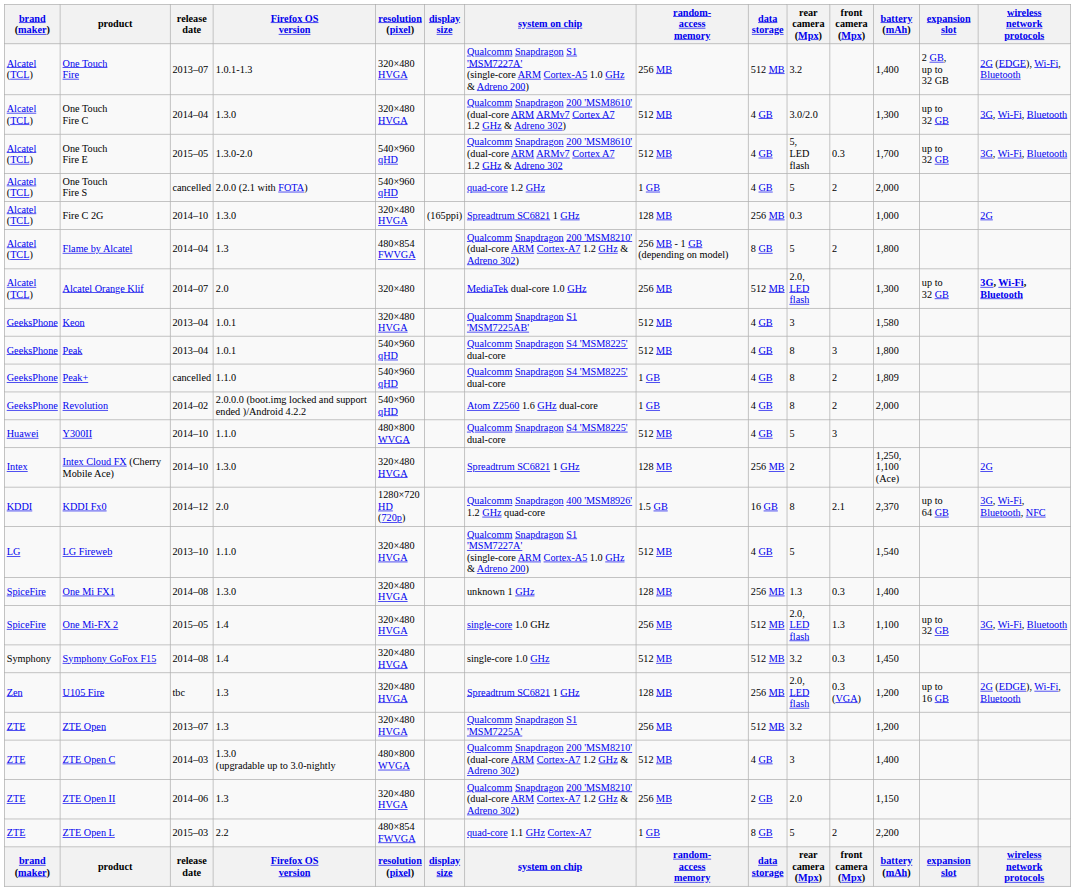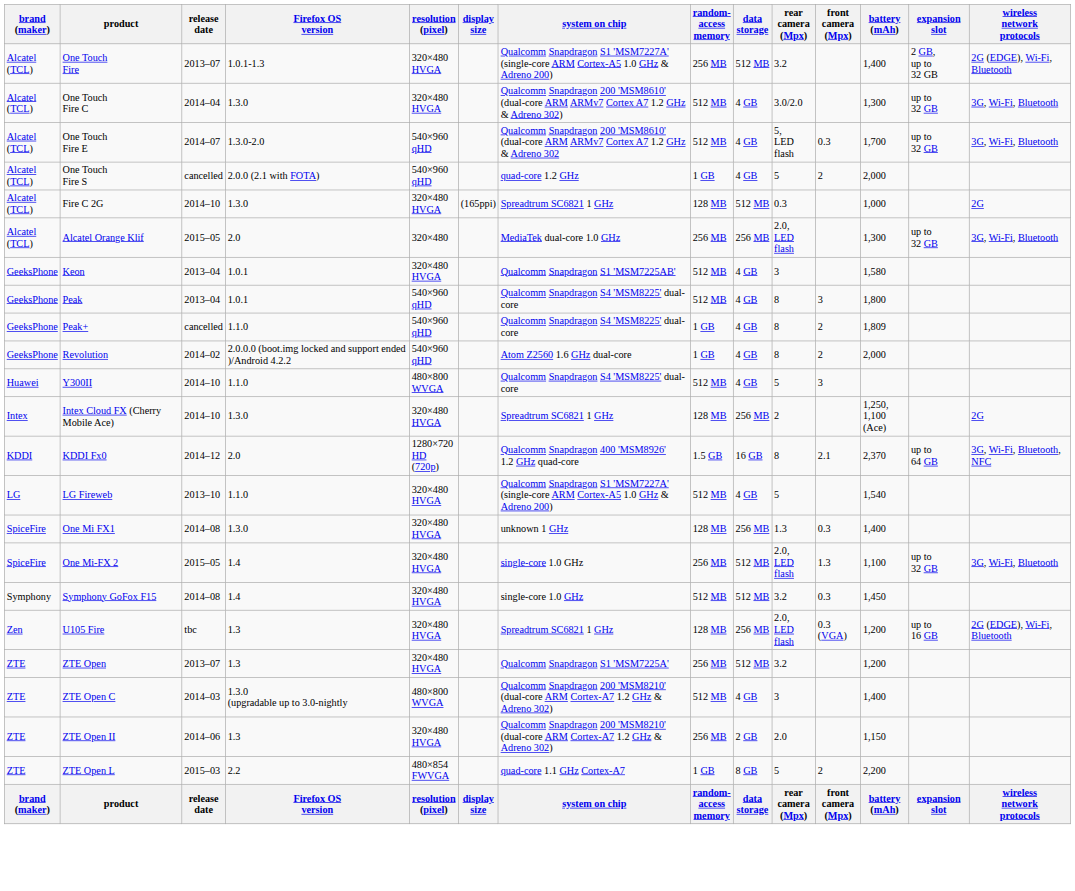One Touch Fire E | release date: 2015–05 -> 2014–07
Fire C 2G | data storage: 256 MB -> 512 MB
- row: Alcatel (TCL) | Flame by Alcatel | 2014–04 | 1.3 | 480×854 FWVGA | Qualcomm Snapdragon 200 'MSM8210' (dual-core ARM Cortex-A7 1.2 GHz & Adreno 302) | 256 MB - 1 GB (depending on model) | 8 GB | 5 | 2 | 1,800
Alcatel Orange Klif | release date: 2014–07 -> 2015–05
Alcatel Orange Klif | data storage: 512 MB -> 256 MB
Alcatel Orange Klif | wireless network protocols: bold -> normal
